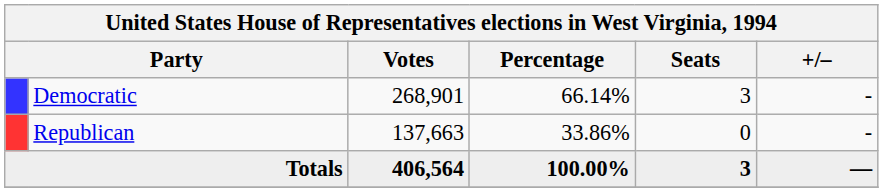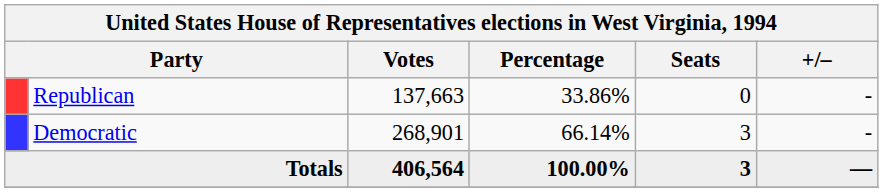rows swapped: Democratic <-> Republican
